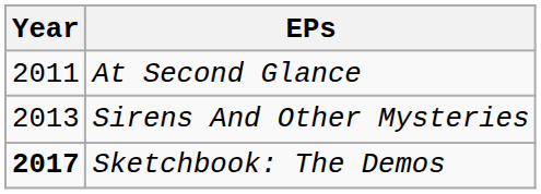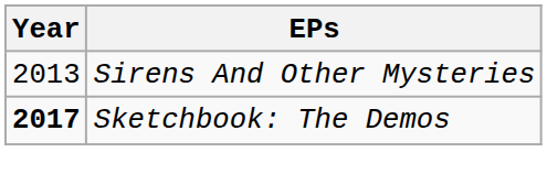- row: 2011 | At Second Glance
